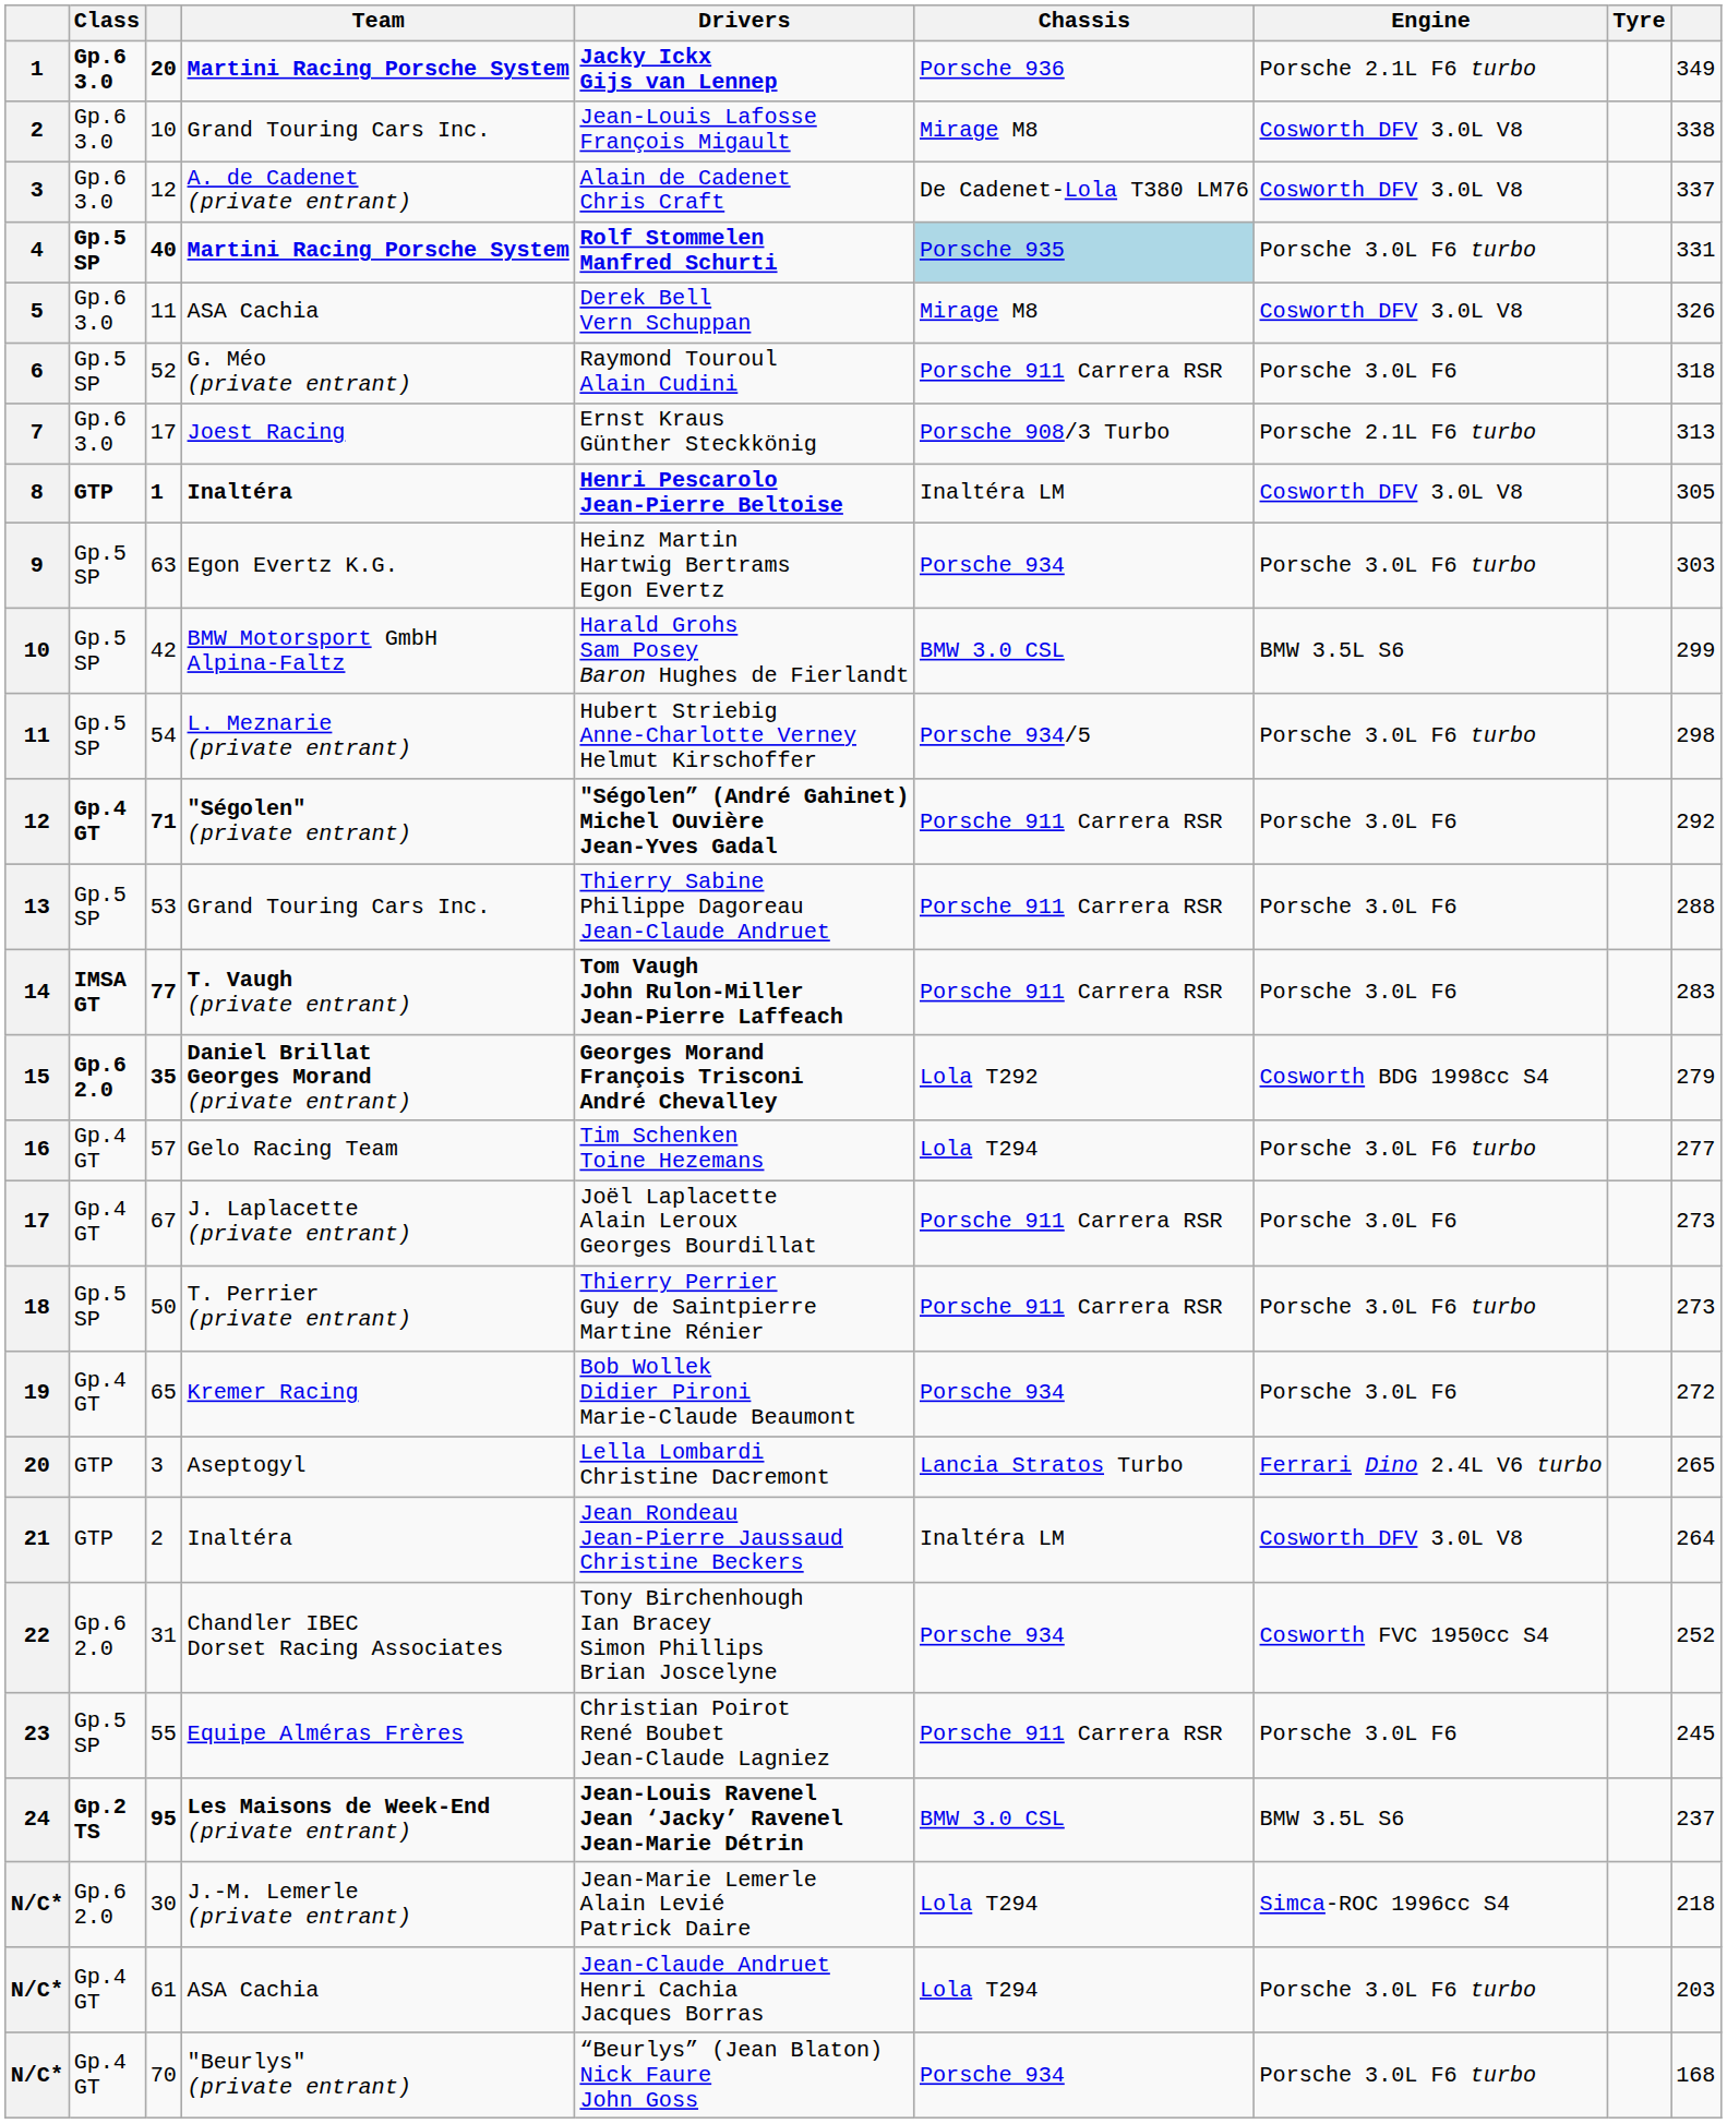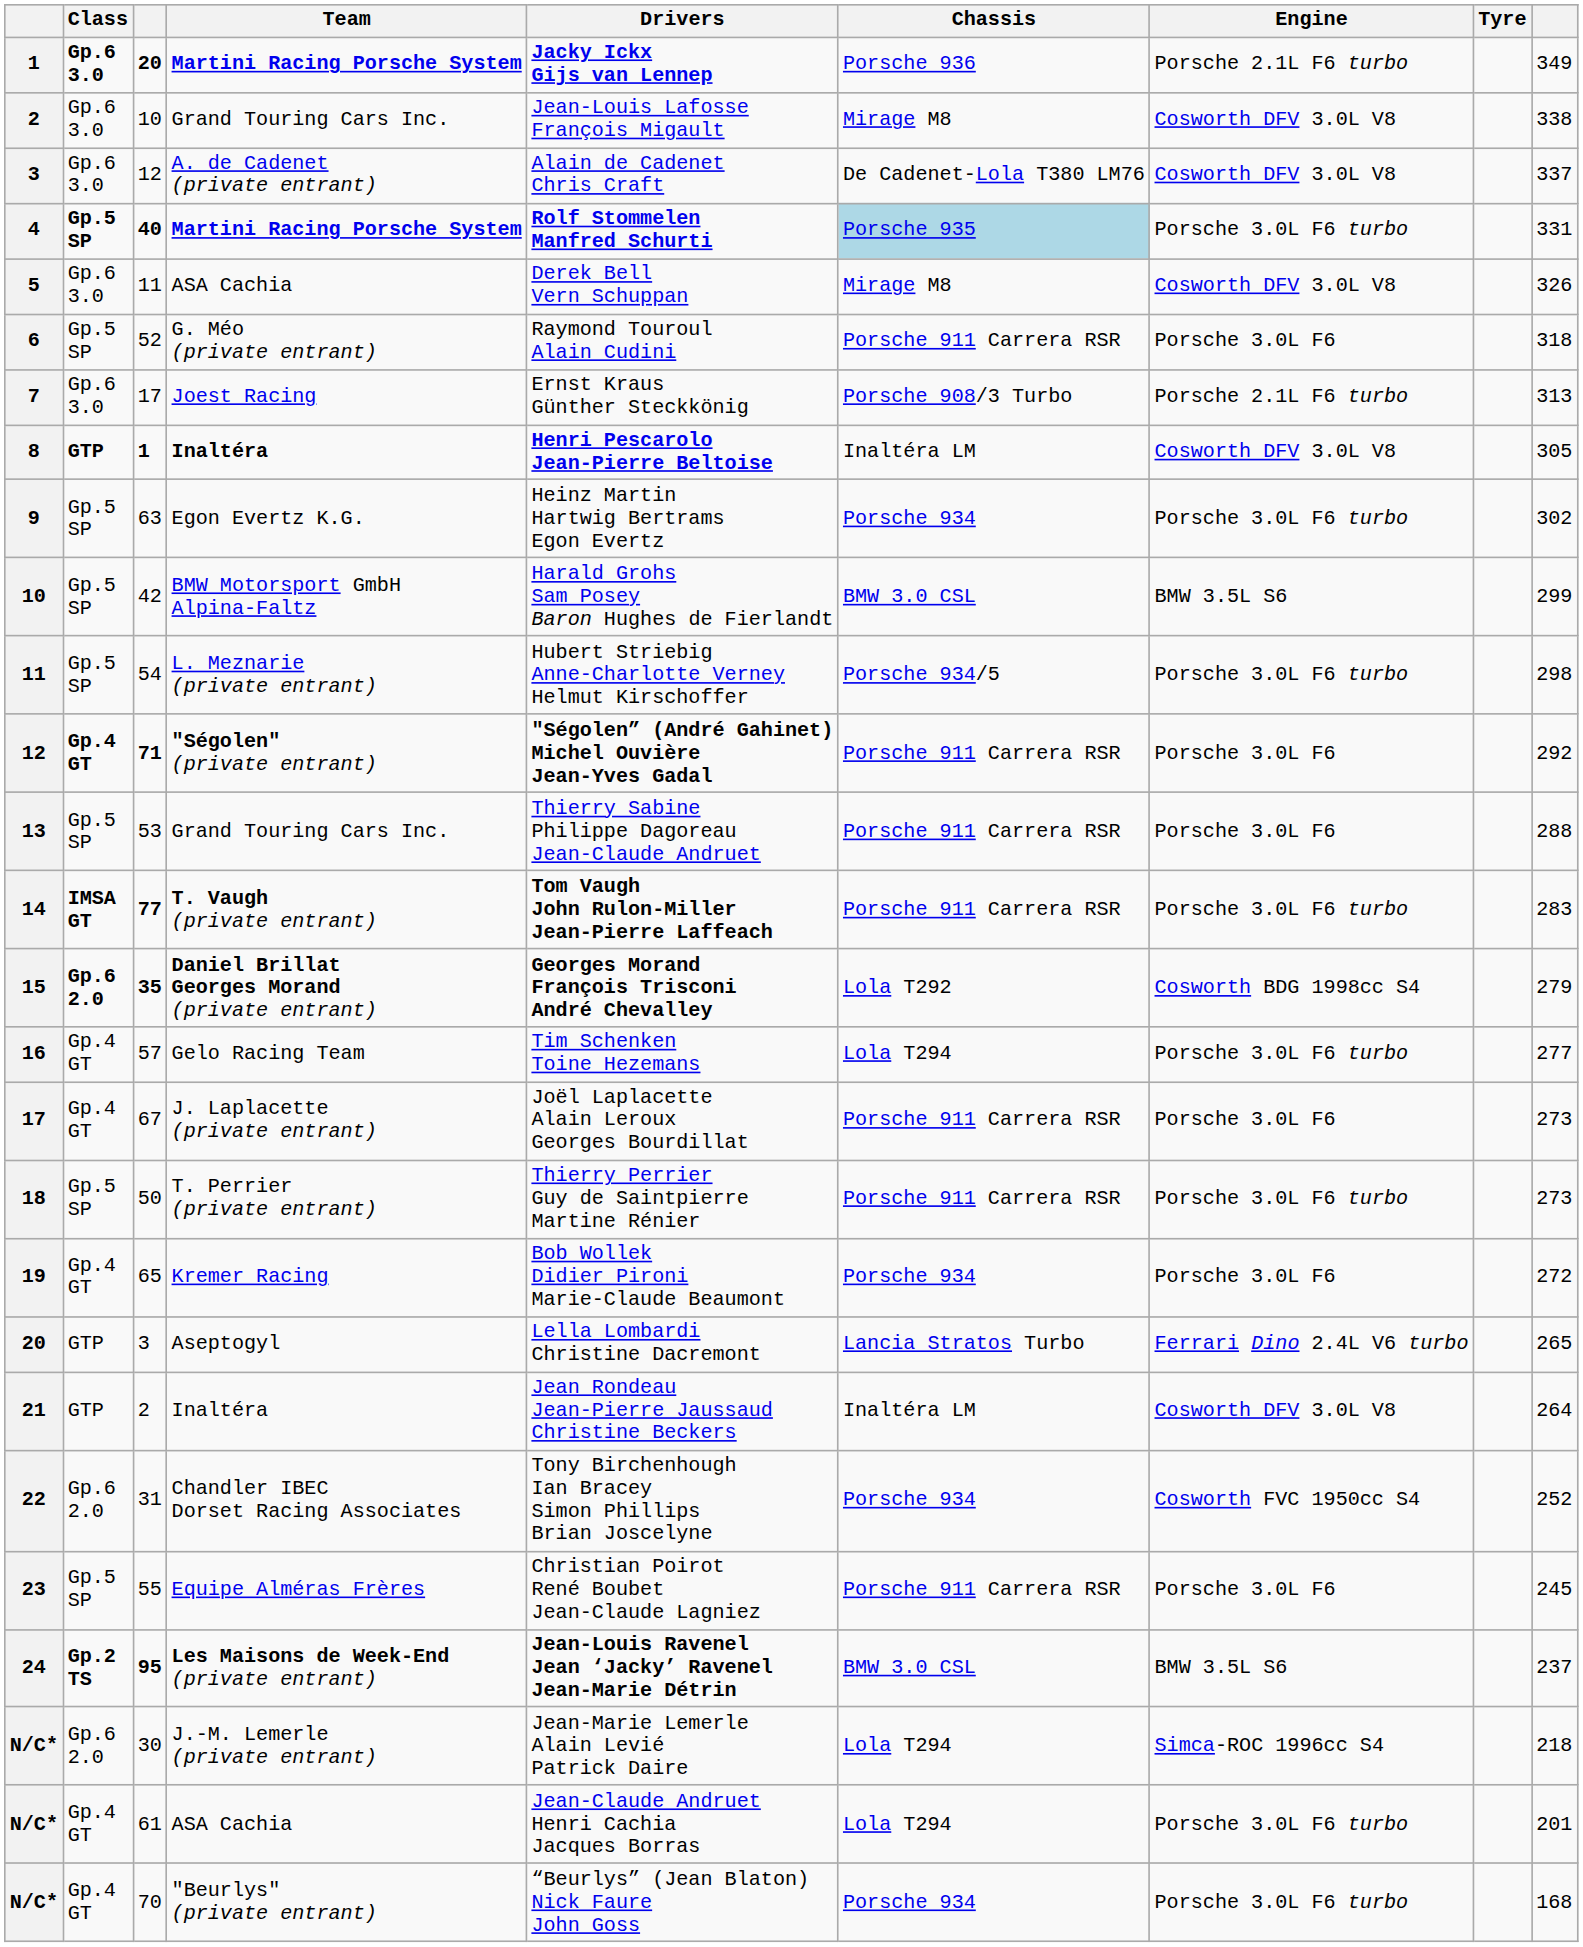9 | column 9: 303 -> 302
14 | Engine: Porsche 3.0L F6 -> Porsche 3.0L F6 turbo
N/C* / 61 | column 9: 203 -> 201
